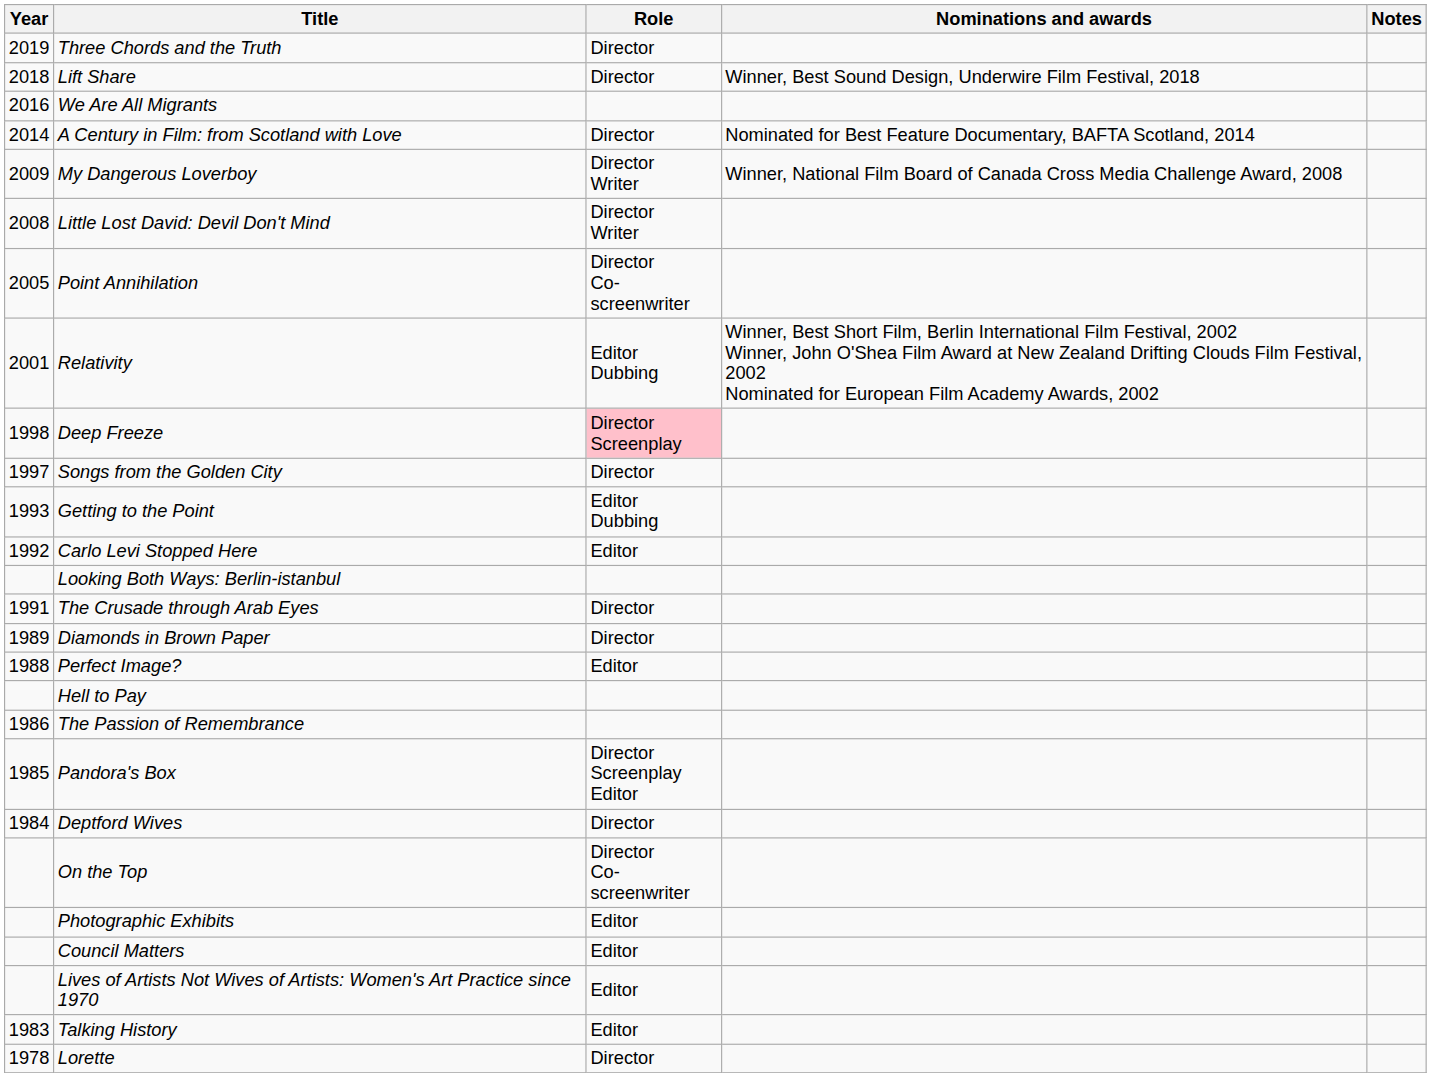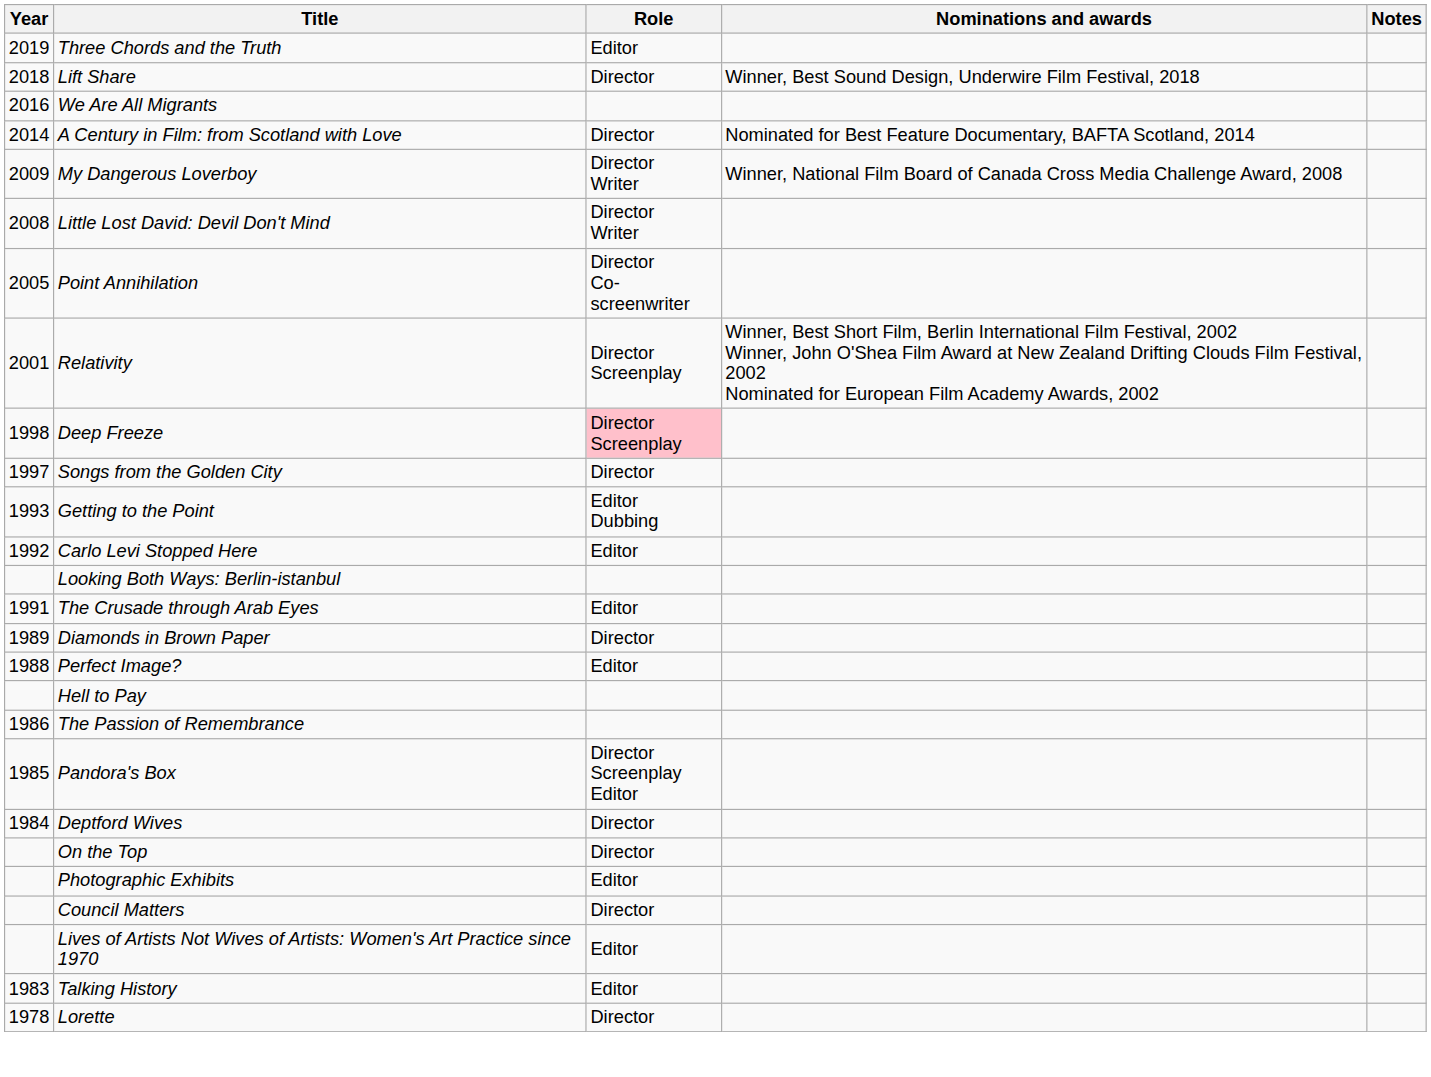Three Chords and the Truth | Role: Director -> Editor
Relativity | Role: Editor Dubbing -> Director Screenplay
The Crusade through Arab Eyes | Role: Director -> Editor
On the Top | Role: Director Co-screenwriter -> Director
Council Matters | Role: Editor -> Director
